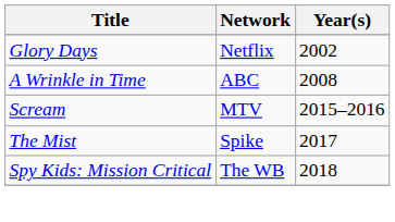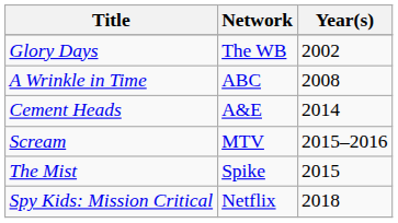Glory Days | Network: Netflix -> The WB
+ row: Cement Heads | A&E | 2014
The Mist | Year(s): 2017 -> 2015
Spy Kids: Mission Critical | Network: The WB -> Netflix
